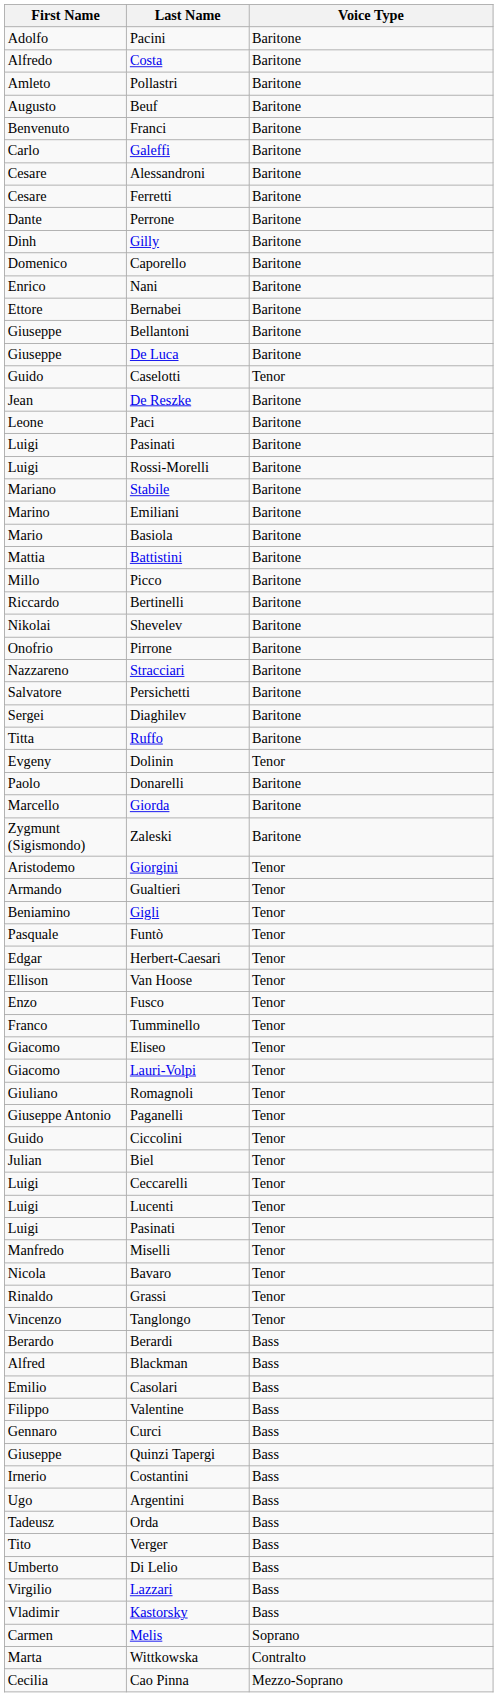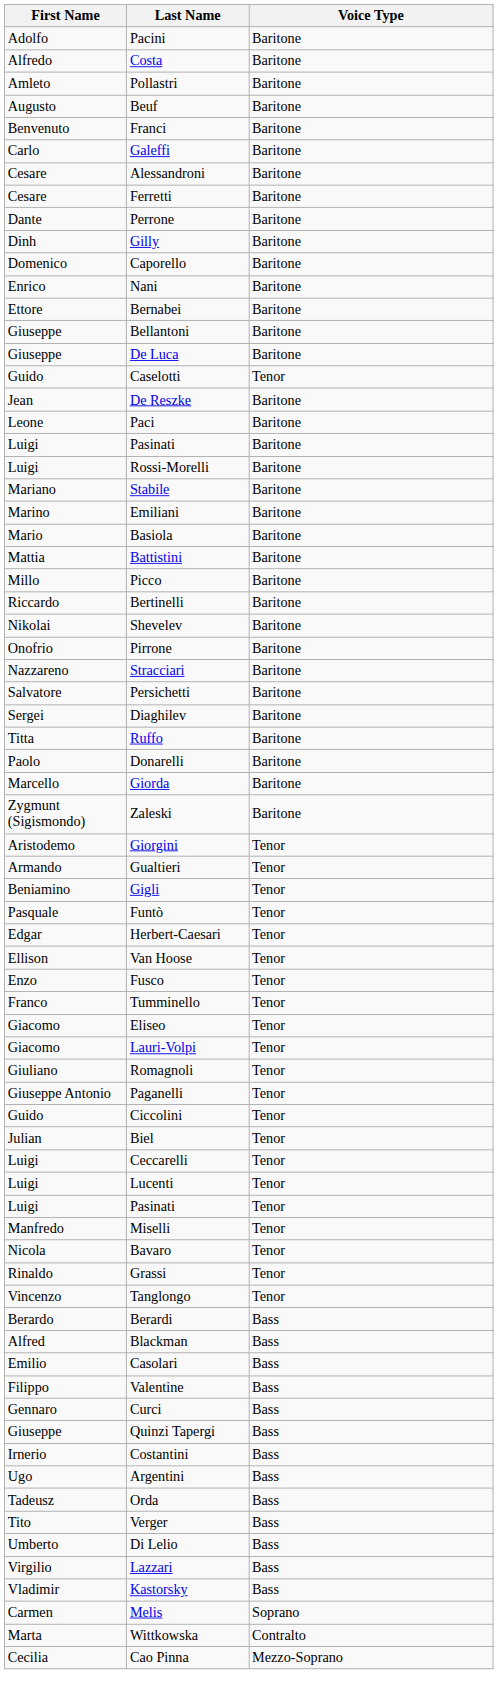- row: Evgeny | Dolinin | Tenor
